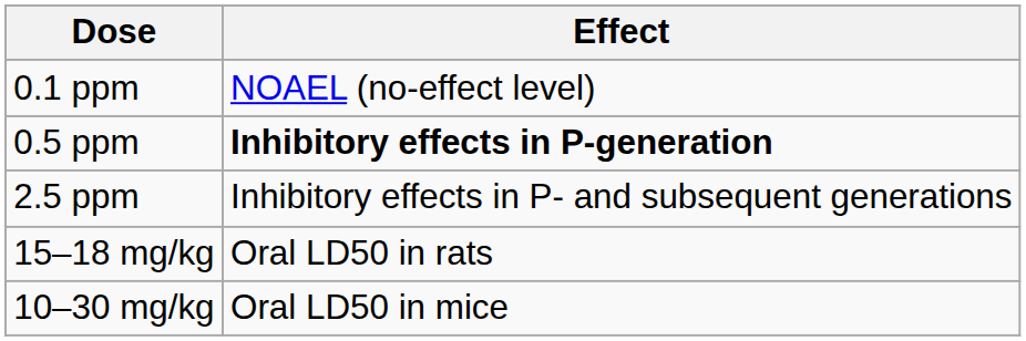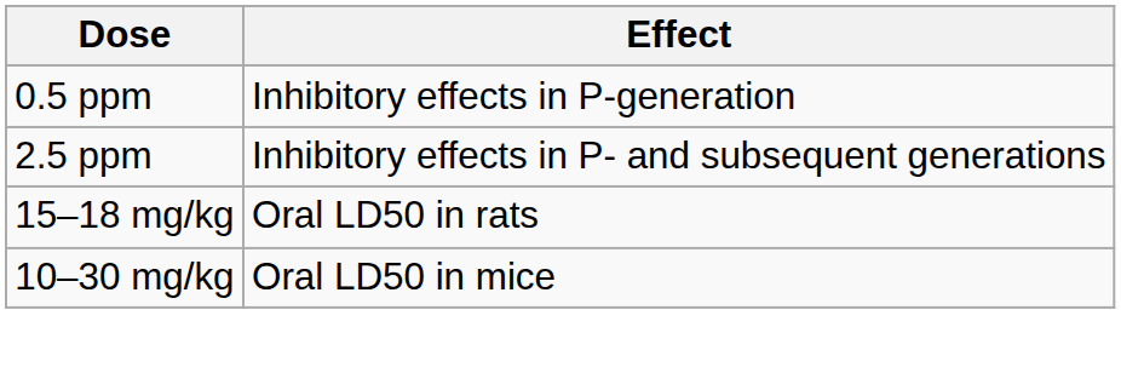- row: 0.1 ppm | NOAEL (no-effect level)
0.5 ppm | Effect: bold -> normal
